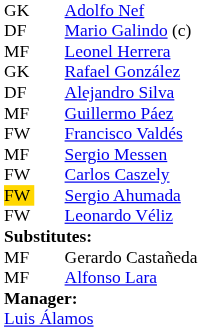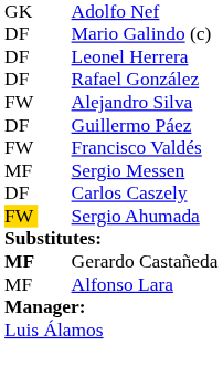Leonel Herrera | column 1: MF -> DF
Rafael González | column 1: GK -> DF
Alejandro Silva | column 1: DF -> FW
Guillermo Páez | column 1: MF -> DF
Carlos Caszely | column 1: FW -> DF
- row: FW | Leonardo Véliz
Gerardo Castañeda | column 1: normal -> bold
